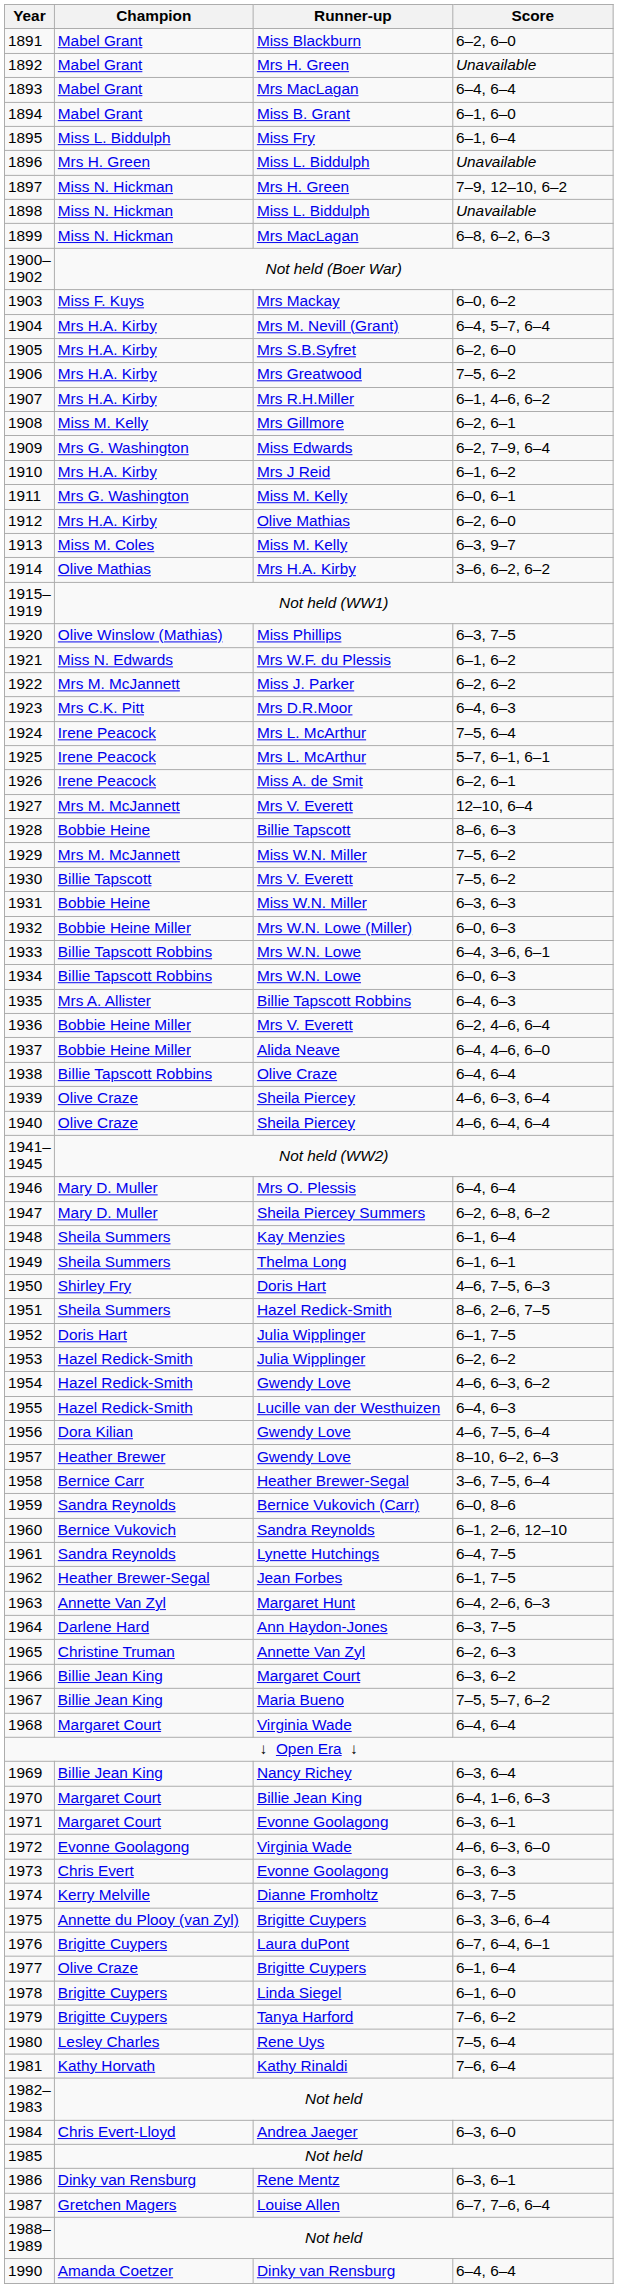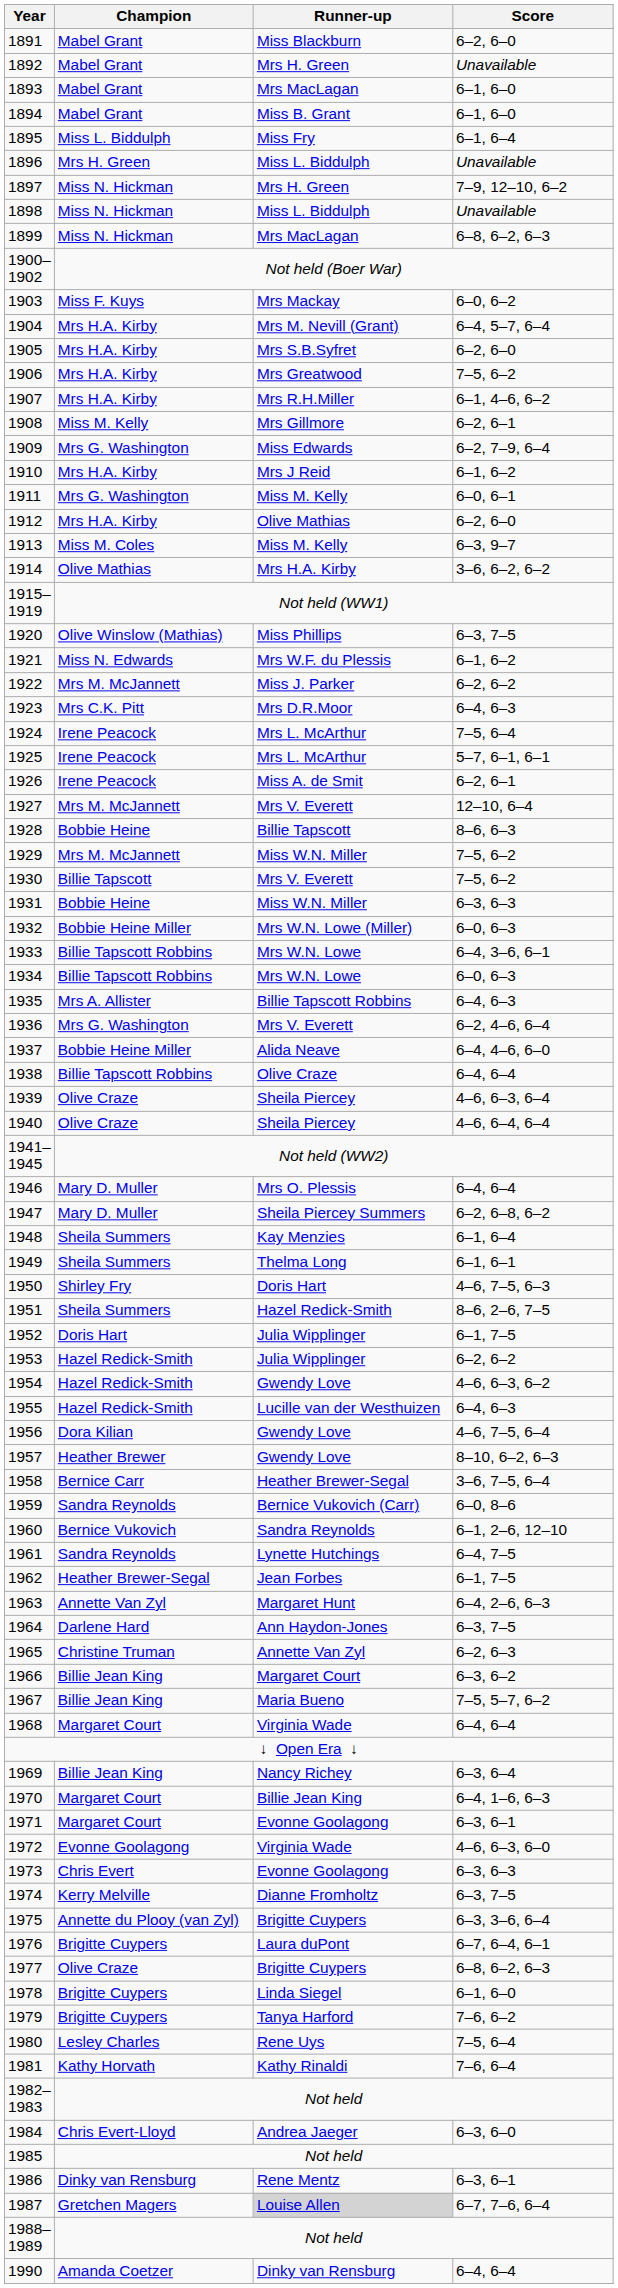1893 | Score: 6–4, 6–4 -> 6–1, 6–0
1936 | Champion: Bobbie Heine Miller -> Mrs G. Washington
1977 | Score: 6–1, 6–4 -> 6–8, 6–2, 6–3
1987 | Runner-up: no background -> lightgrey background
